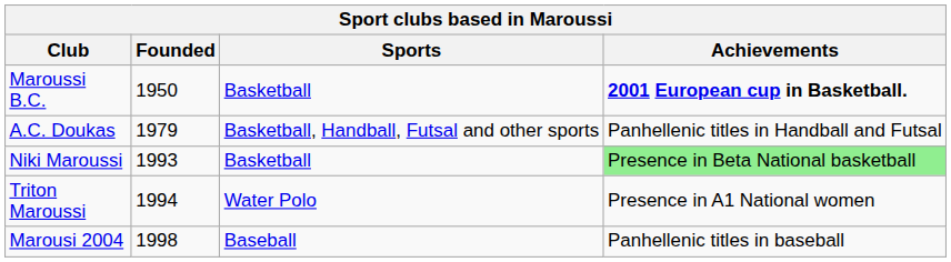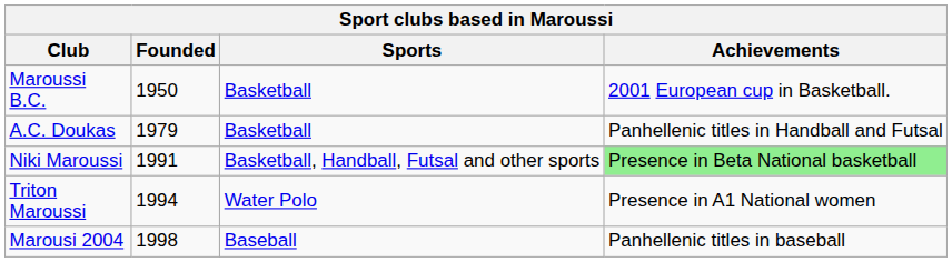Maroussi B.C. | Achievements: bold -> normal
A.C. Doukas | Sports: Basketball, Handball, Futsal and other sports -> Basketball
Niki Maroussi | Founded: 1993 -> 1991
Niki Maroussi | Sports: Basketball -> Basketball, Handball, Futsal and other sports
